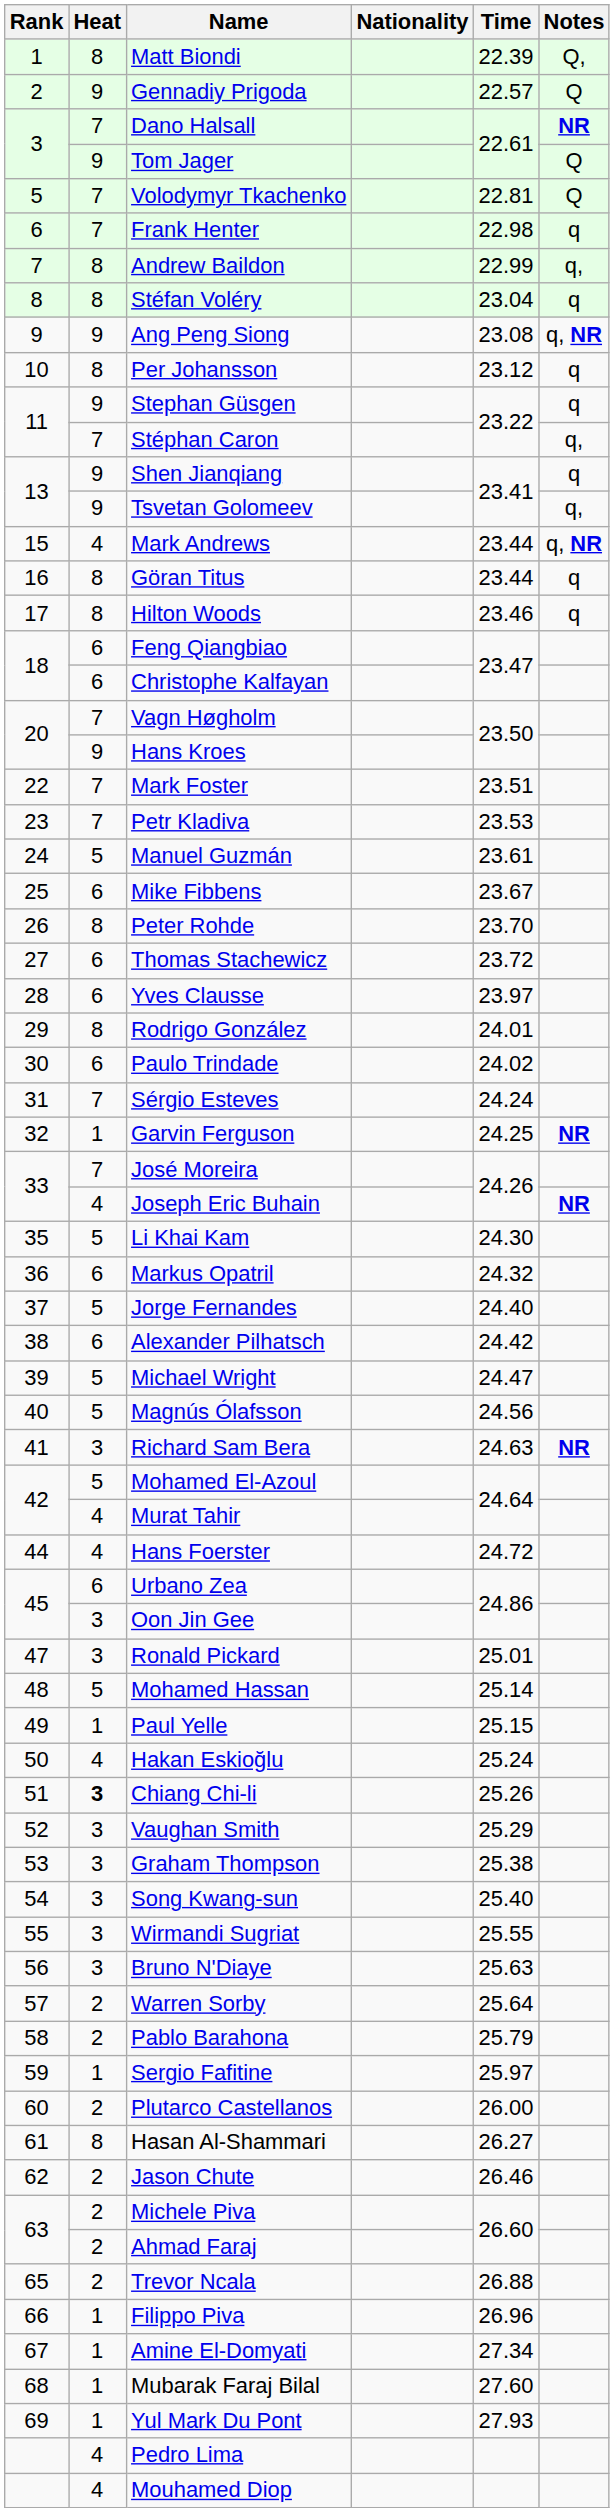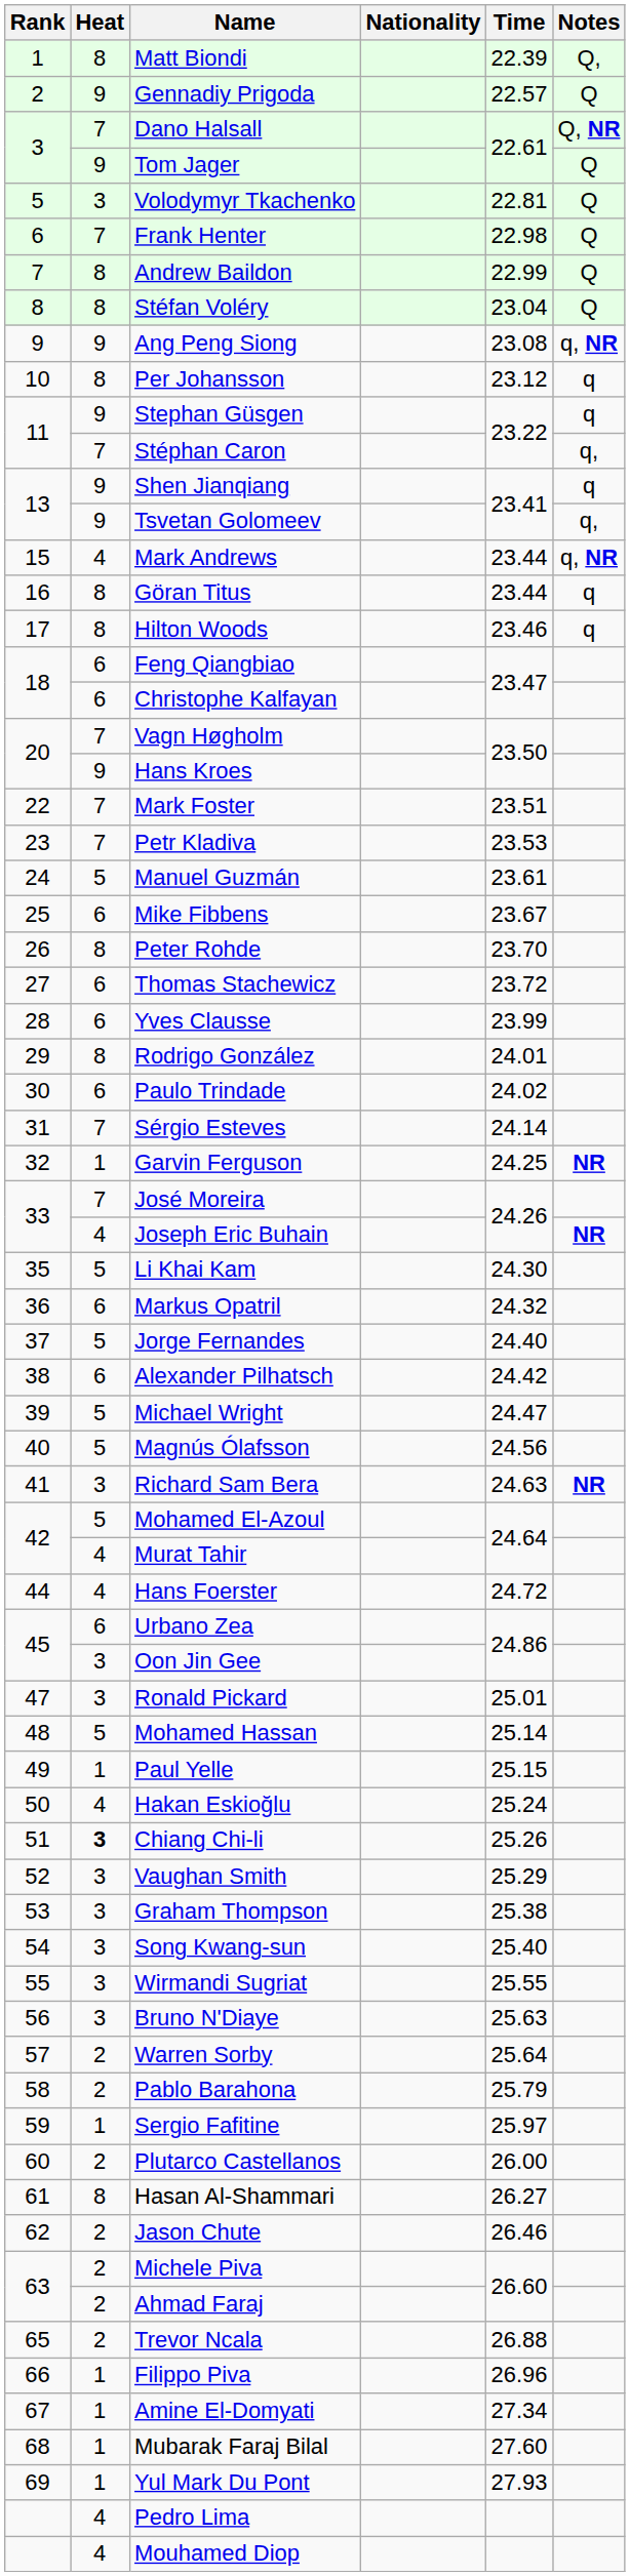Dano Halsall | Notes: NR -> Q, NR
Volodymyr Tkachenko | Heat: 7 -> 3
Frank Henter | Notes: q -> Q
Andrew Baildon | Notes: q, -> Q
Stéfan Voléry | Notes: q -> Q
Yves Clausse | Time: 23.97 -> 23.99
Sérgio Esteves | Time: 24.24 -> 24.14
